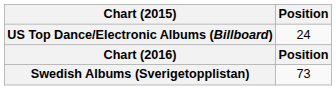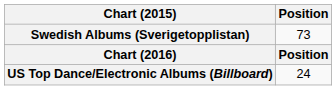rows swapped: Swedish Albums (Sverigetopplistan) <-> US Top Dance/Electronic Albums (Billboard)
